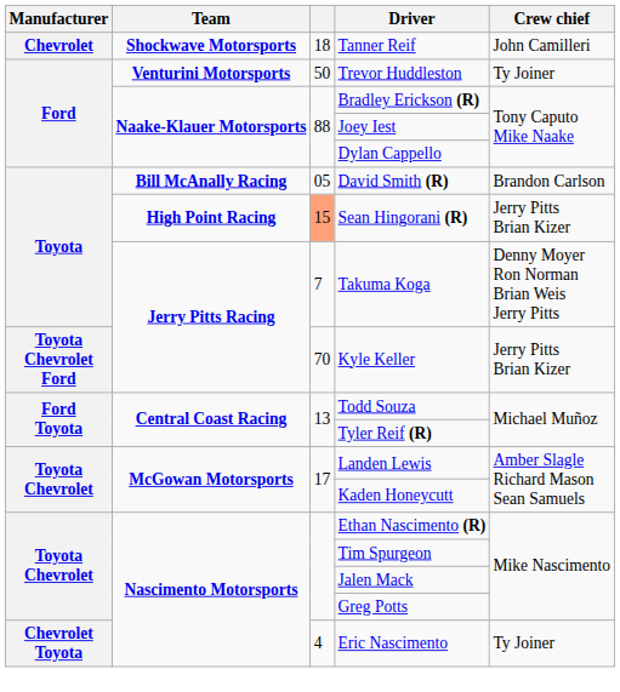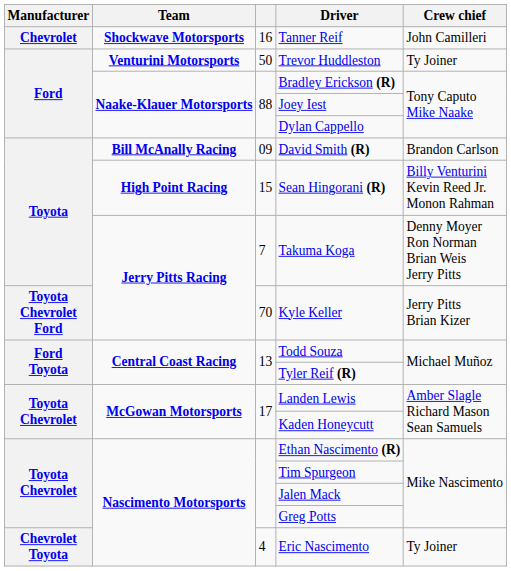Tanner Reif | column 3: 18 -> 16
David Smith (R) | column 3: 05 -> 09
Sean Hingorani (R) | column 3: lightsalmon background -> no background
Sean Hingorani (R) | Crew chief: Jerry Pitts Brian Kizer -> Billy Venturini Kevin Reed Jr. Monon Rahman
